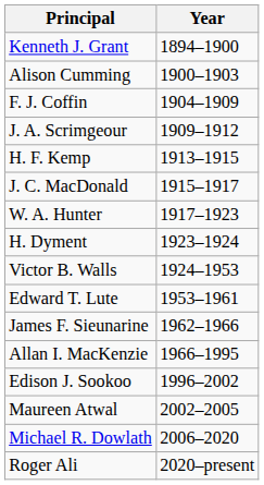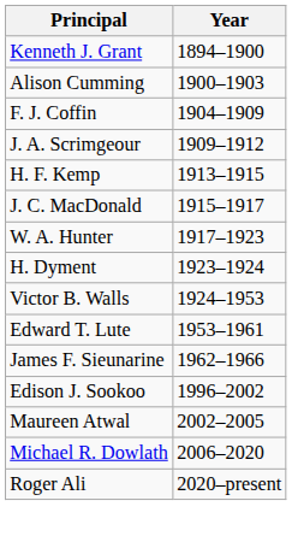- row: Allan I. MacKenzie | 1966–1995
